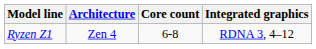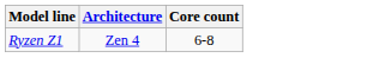- column: Integrated graphics | RDNA 3, 4–12
